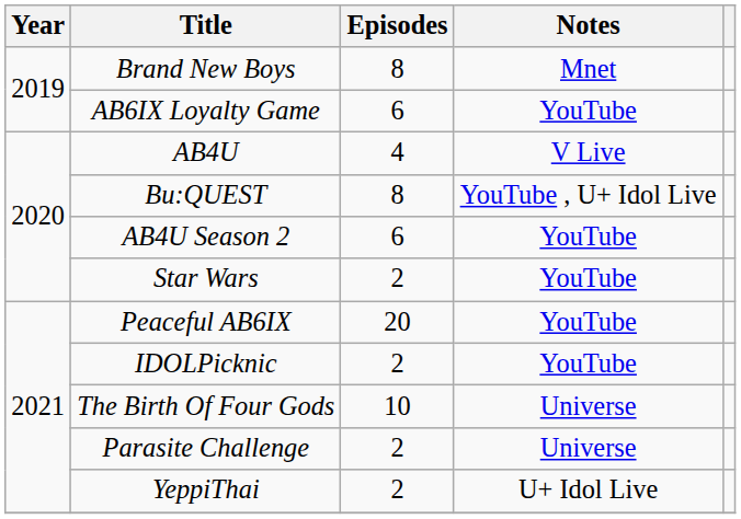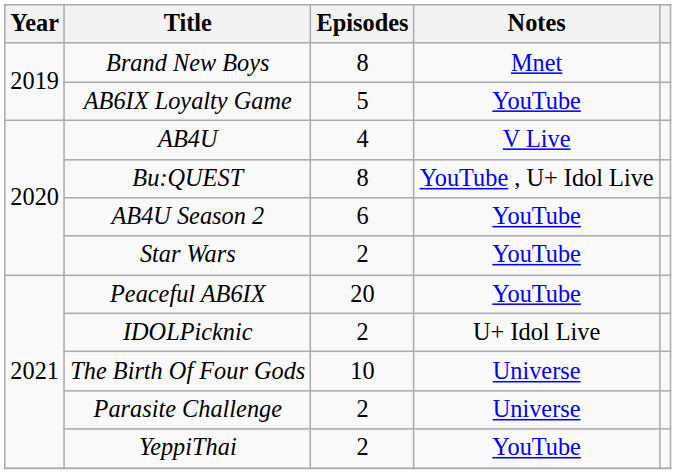AB6IX Loyalty Game | Episodes: 6 -> 5
IDOLPicknic | Notes: YouTube -> U+ Idol Live
YeppiThai | Notes: U+ Idol Live -> YouTube
